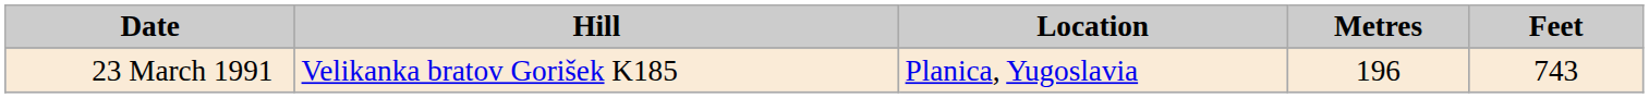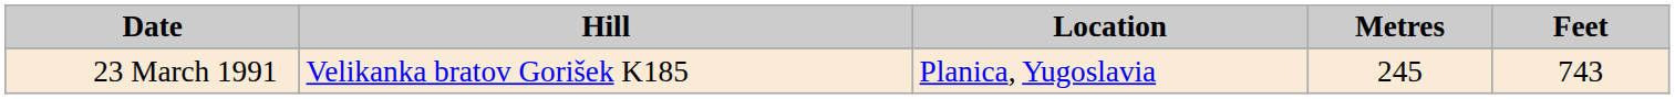23 March 1991 | Metres: 196 -> 245
